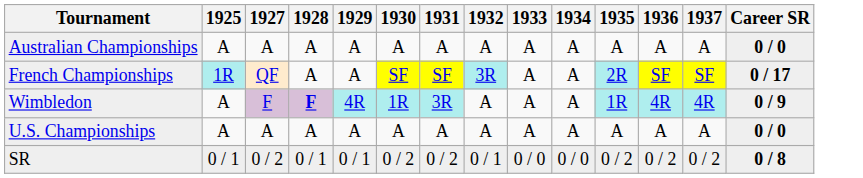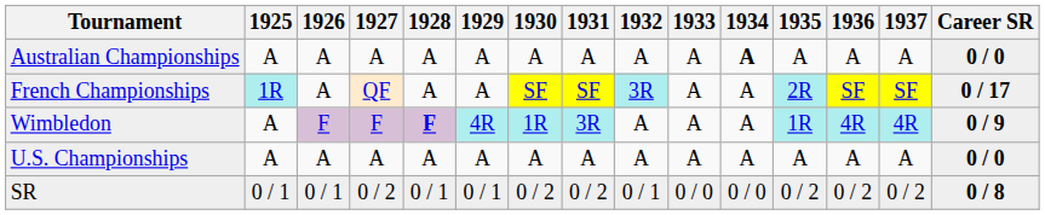+ column: 1926 | A | A | F | A | 0 / 1
Australian Championships | 1934: normal -> bold
